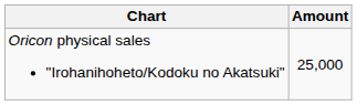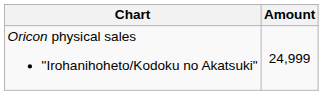Oricon physical sales "Irohanihoheto/Kodoku no Akatsuki" | Amount: 25,000 -> 24,999
